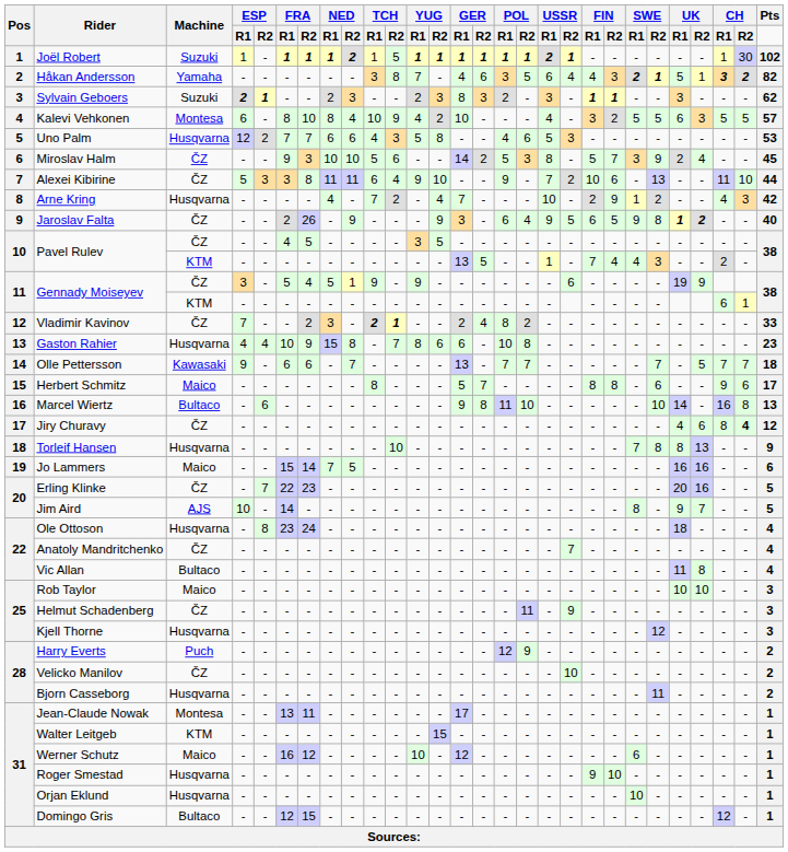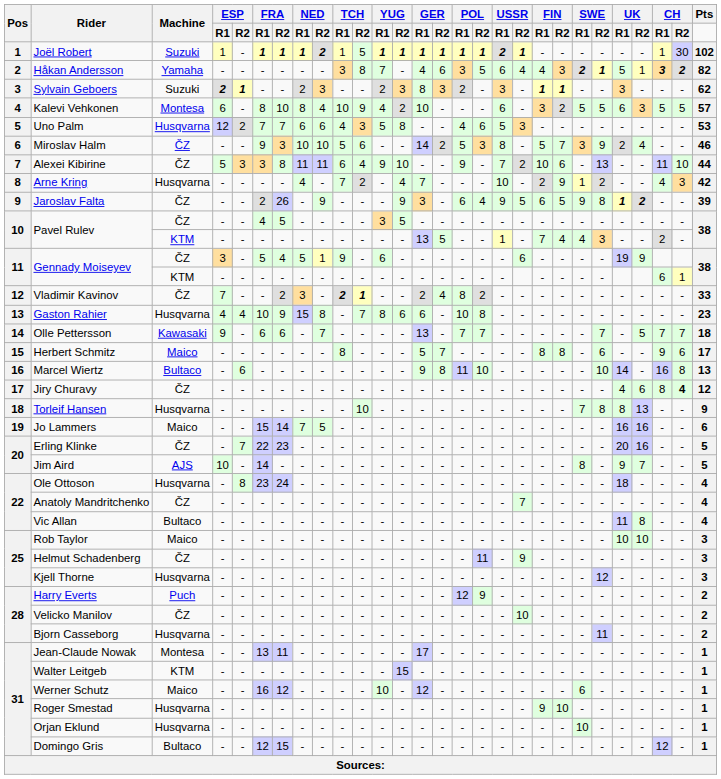Kalevi Vehkonen | USSR / R1: 4 -> 6
Miroslav Halm | Pts: 45 -> 46
Jaroslav Falta | Pts: 40 -> 39
Gennady Moiseyev / ČZ | YUG / R1: 9 -> 6
